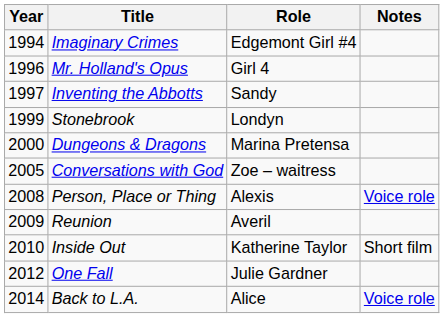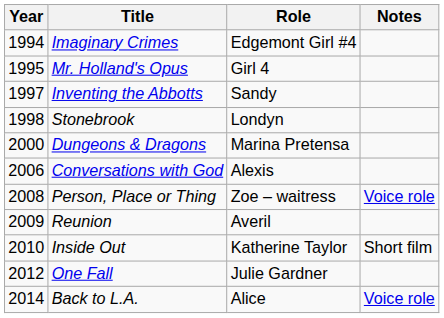Mr. Holland's Opus | Year: 1996 -> 1995
Stonebrook | Year: 1999 -> 1998
Conversations with God | Year: 2005 -> 2006
Conversations with God | Role: Zoe – waitress -> Alexis
Person, Place or Thing | Role: Alexis -> Zoe – waitress
